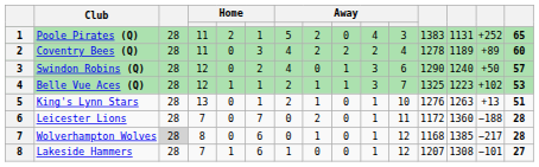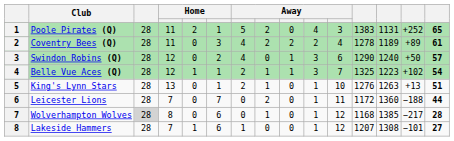Coventry Bees (Q) | column 15: 60 -> 61
Belle Vue Aces (Q) | column 15: 53 -> 54
Leicester Lions | column 15: 28 -> 44
